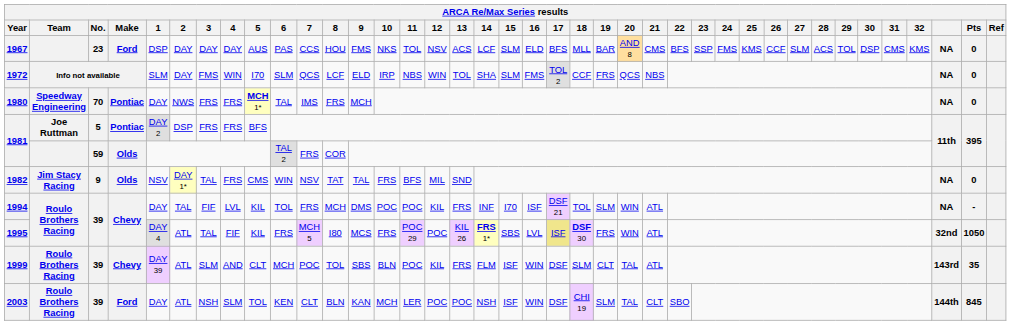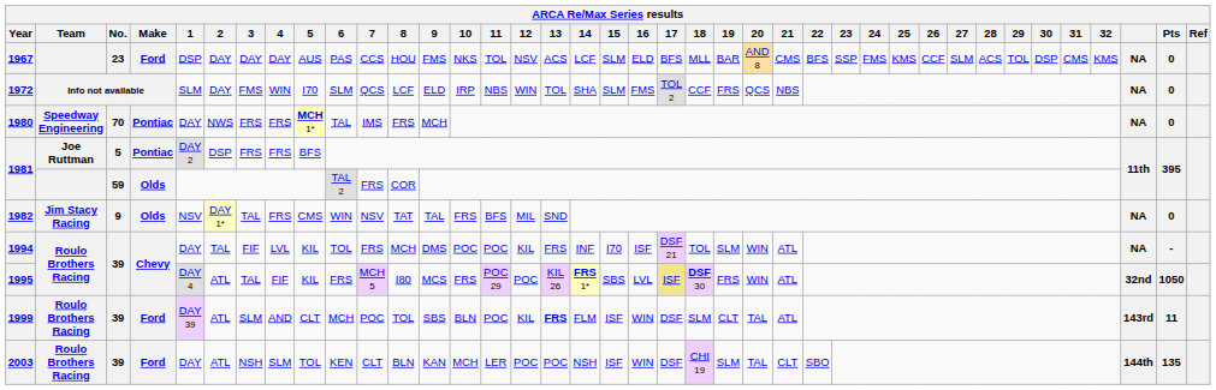1999 | Make: Chevy -> Ford
1999 | 13: normal -> bold
1999 | Pts: 35 -> 11
2003 | Pts: 845 -> 135
